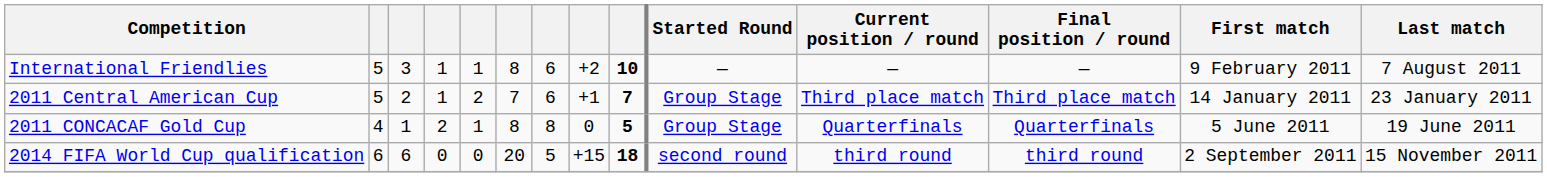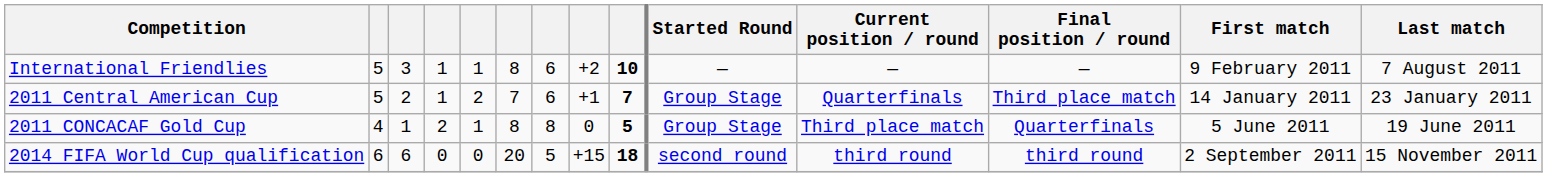2011 Central American Cup | Current position / round: Third place match -> Quarterfinals
2011 CONCACAF Gold Cup | Current position / round: Quarterfinals -> Third place match
